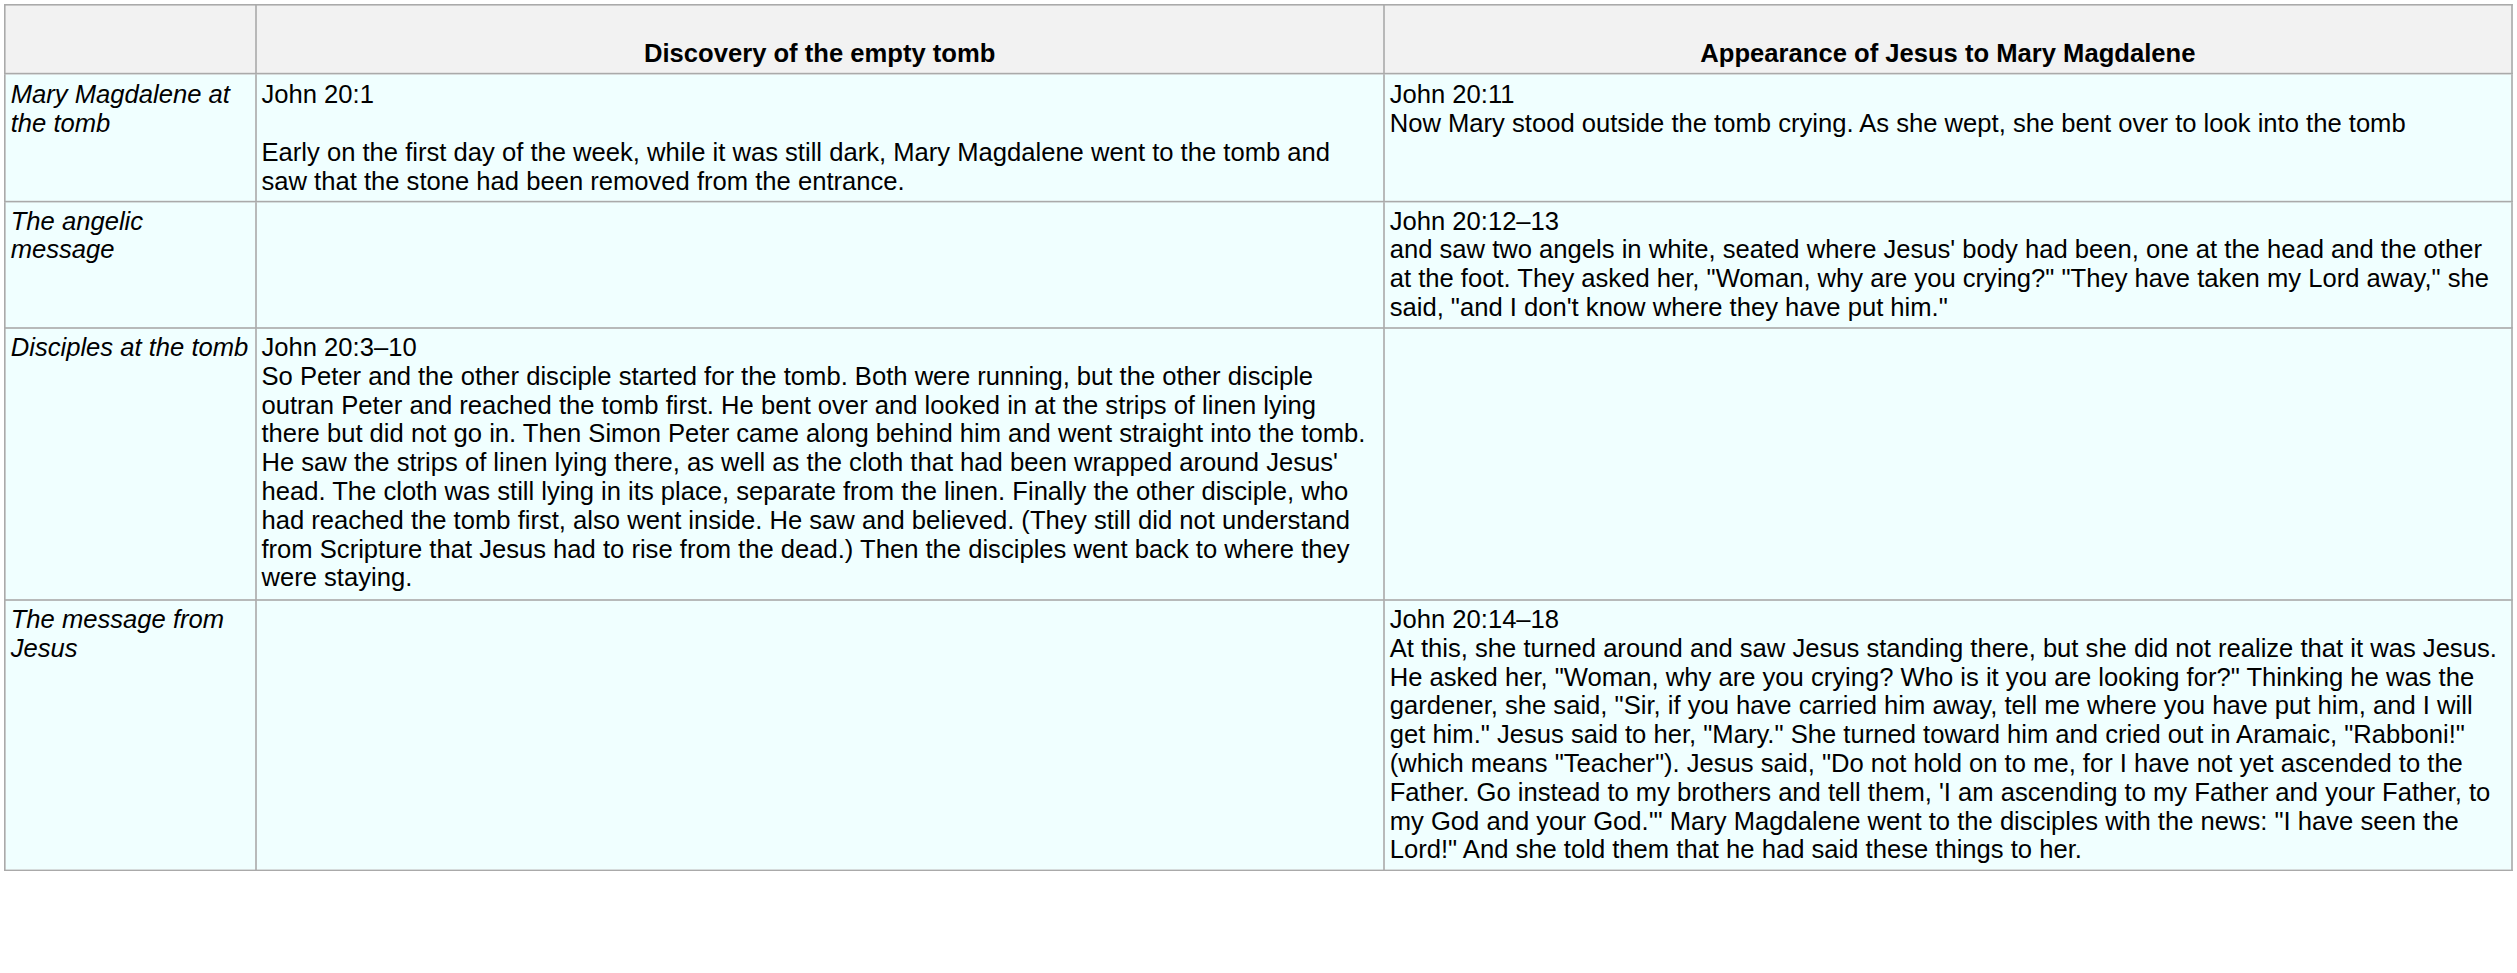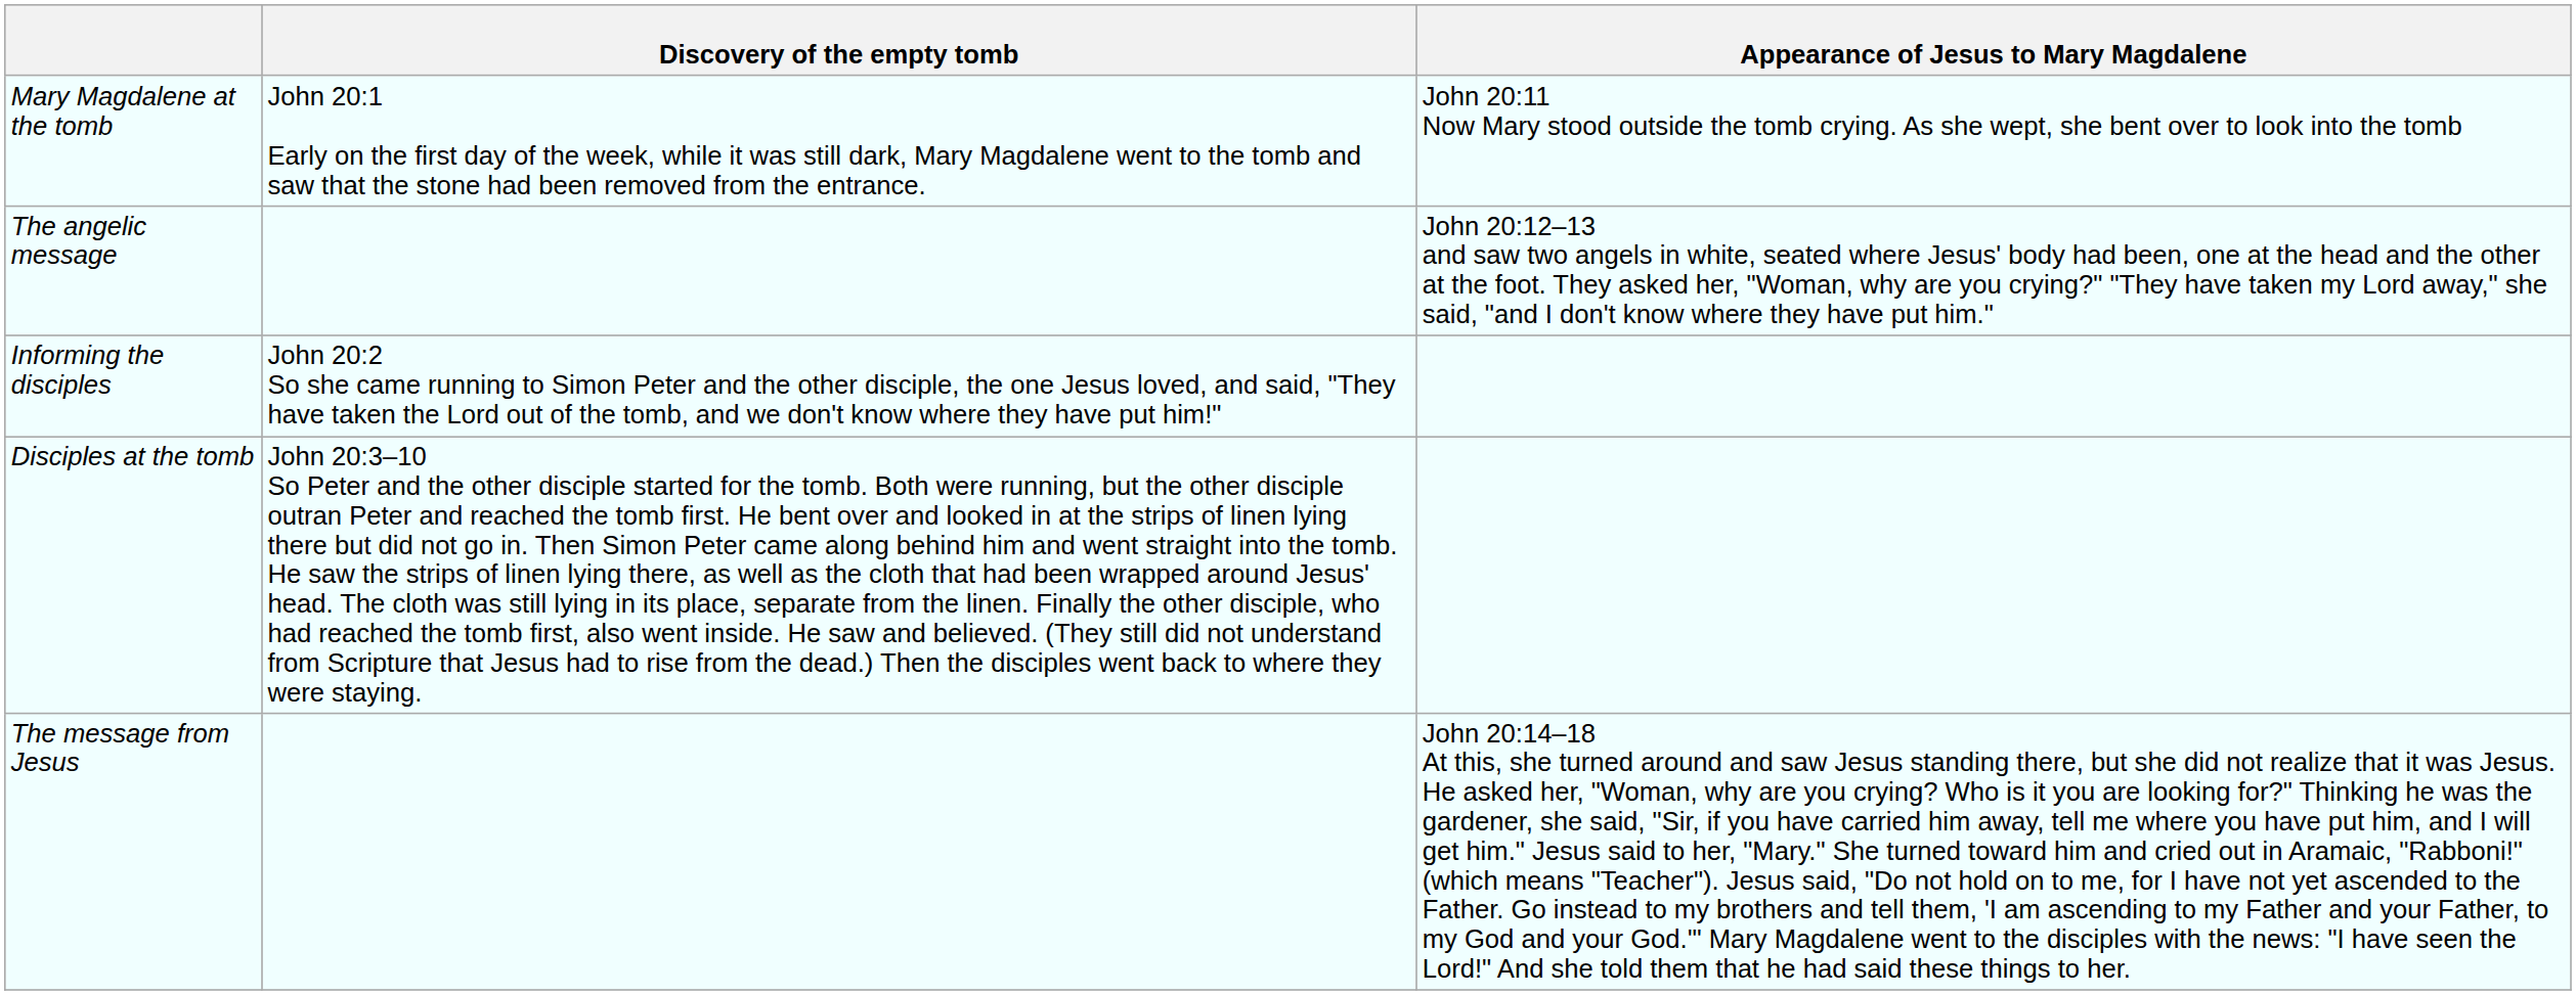+ row: Informing the disciples | John 20:2 So she came running to Simon Peter and the other disciple, the one Jesus loved, and said, "They have taken the Lord out of the tomb, and we don't know where they have put him!"
